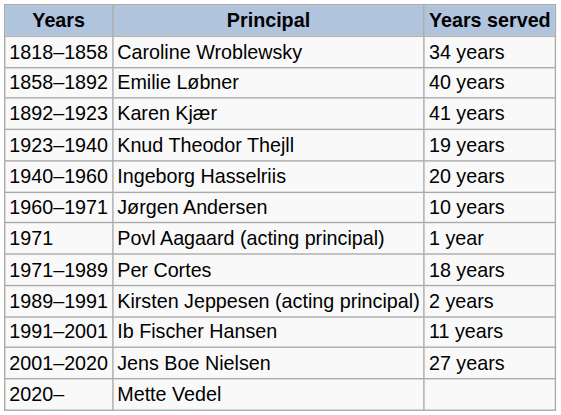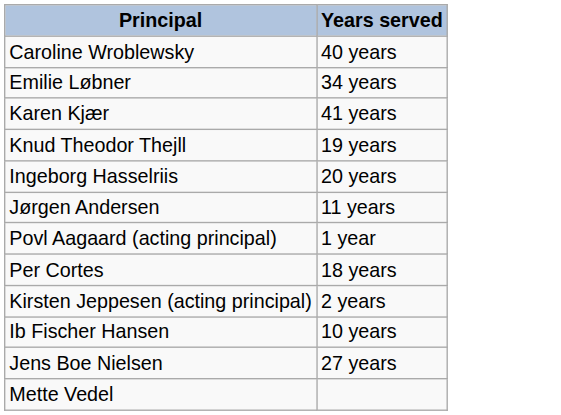- column: Years | 1818–1858 | 1858–1892 | 1892–1923 | 1923–1940 | 1940–1960 | 1960–1971 | 1971 | 1971–1989 | 1989–1991 | 1991–2001 | 2001–2020 | 2020–
Caroline Wroblewsky | Years served: 34 years -> 40 years
Emilie Løbner | Years served: 40 years -> 34 years
Jørgen Andersen | Years served: 10 years -> 11 years
Ib Fischer Hansen | Years served: 11 years -> 10 years
